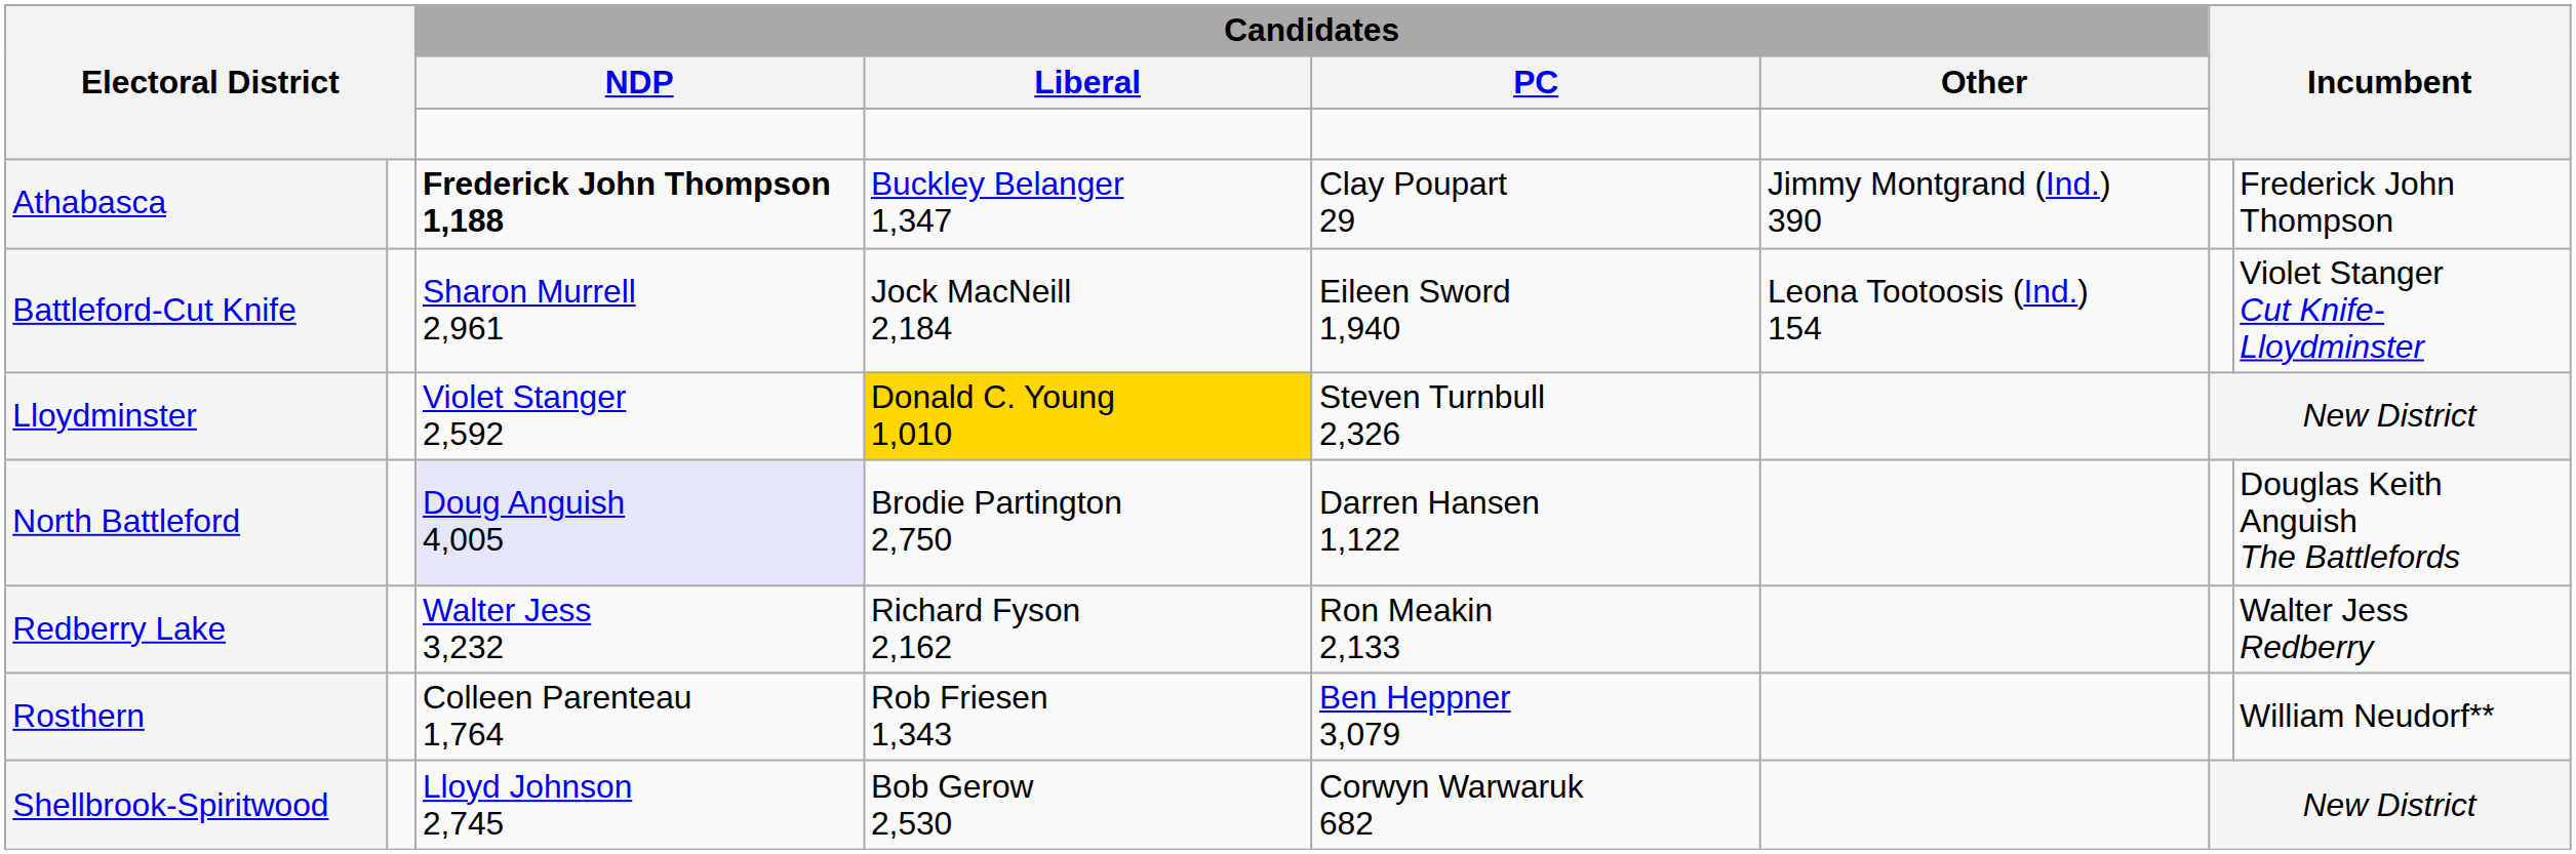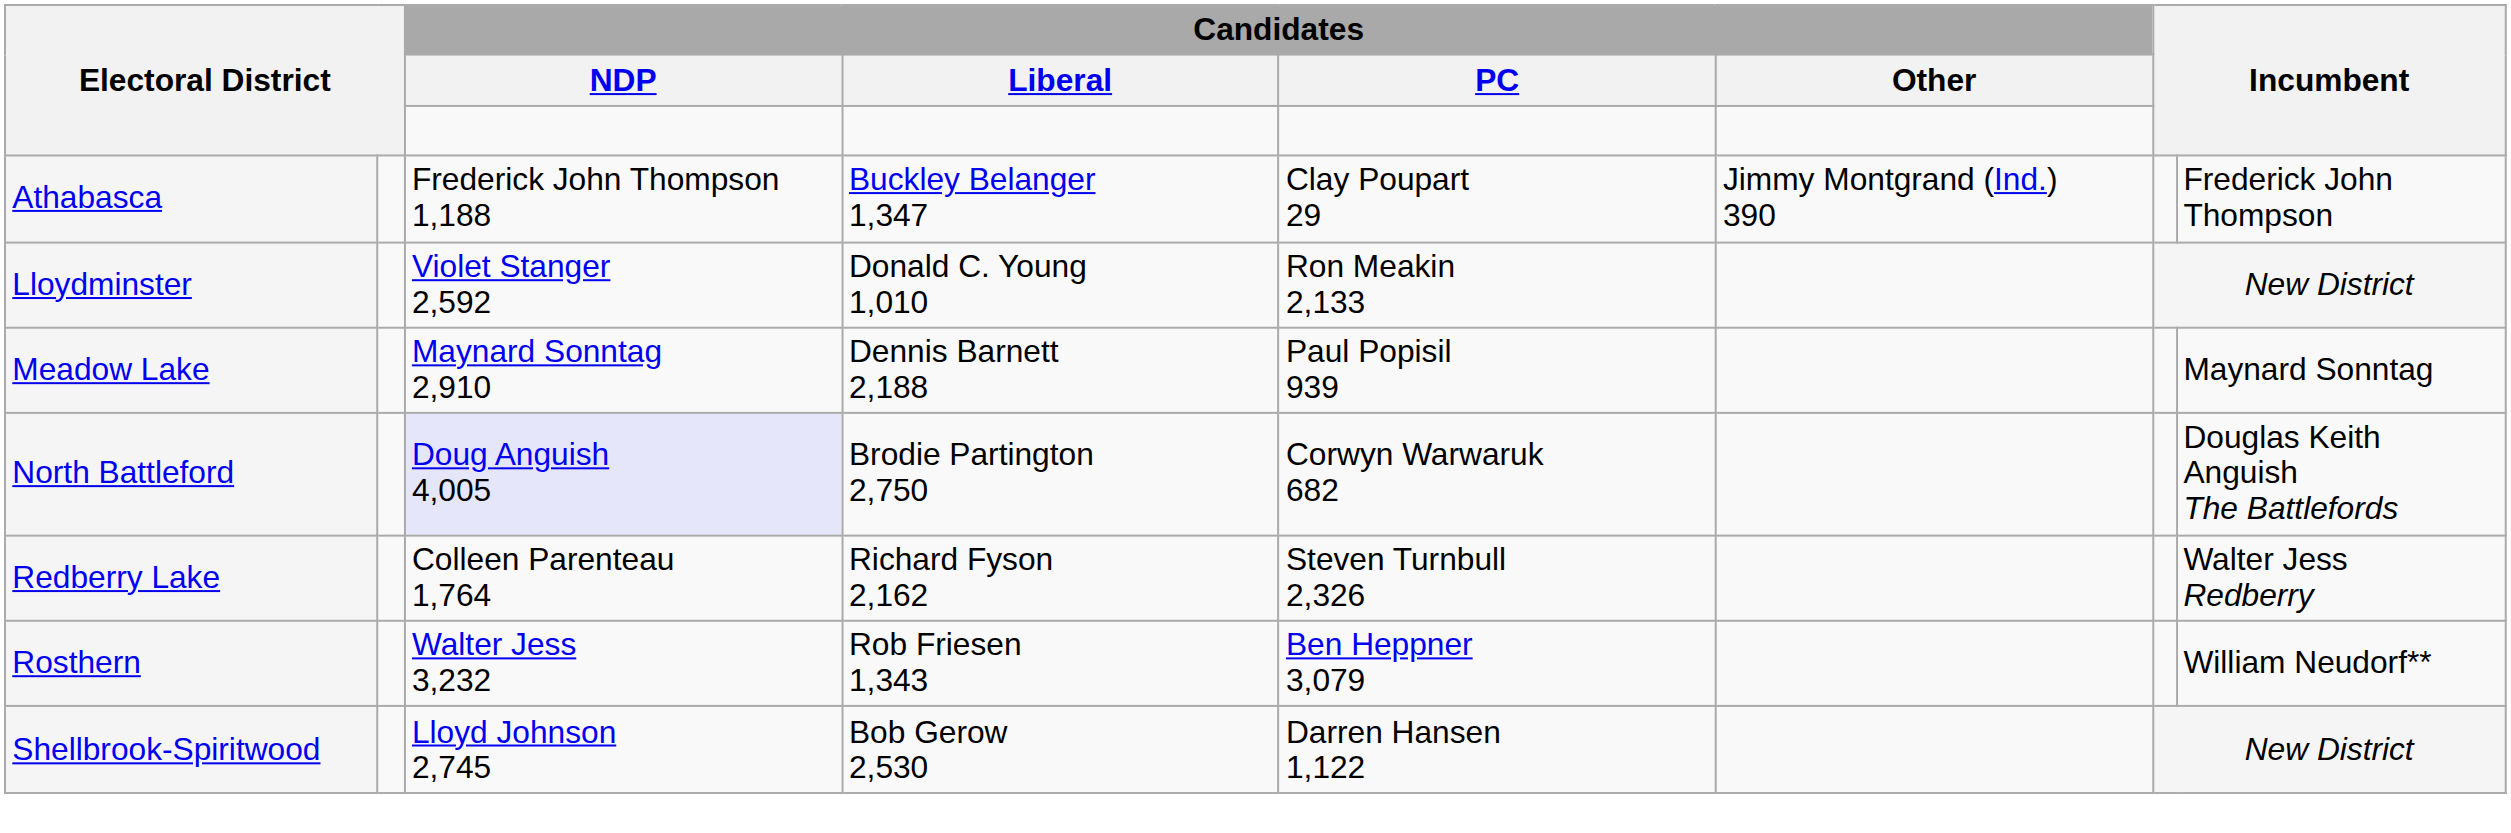Athabasca | Candidates / NDP: bold -> normal
- row: Battleford-Cut Knife | Sharon Murrell 2,961 | Jock MacNeill 2,184 | Eileen Sword 1,940 | Leona Tootoosis (Ind.) 154 | Violet Stanger Cut Knife-Lloydminster
Lloydminster | Candidates / Liberal: gold background -> no background
Lloydminster | Candidates / PC: Steven Turnbull 2,326 -> Ron Meakin 2,133
+ row: Meadow Lake | Maynard Sonntag 2,910 | Dennis Barnett 2,188 | Paul Popisil 939 | Maynard Sonntag
North Battleford | Candidates / PC: Darren Hansen 1,122 -> Corwyn Warwaruk 682
Redberry Lake | Candidates / NDP: Walter Jess 3,232 -> Colleen Parenteau 1,764
Redberry Lake | Candidates / PC: Ron Meakin 2,133 -> Steven Turnbull 2,326
Rosthern | Candidates / NDP: Colleen Parenteau 1,764 -> Walter Jess 3,232
Shellbrook-Spiritwood | Candidates / PC: Corwyn Warwaruk 682 -> Darren Hansen 1,122
